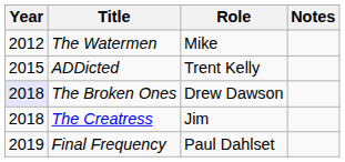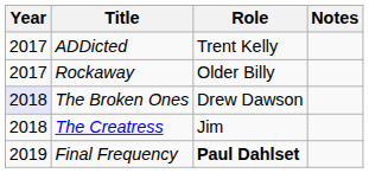- row: 2012 | The Watermen | Mike
ADDicted | Year: 2015 -> 2017
+ row: 2017 | Rockaway | Older Billy
Final Frequency | Role: normal -> bold
